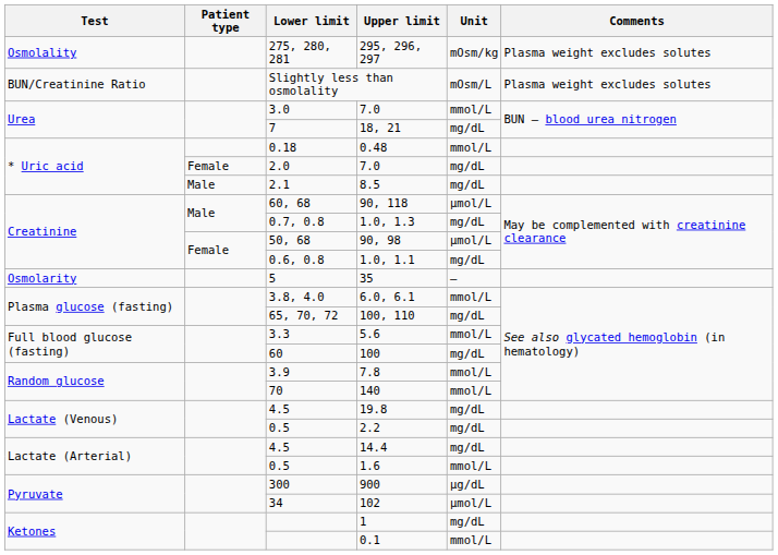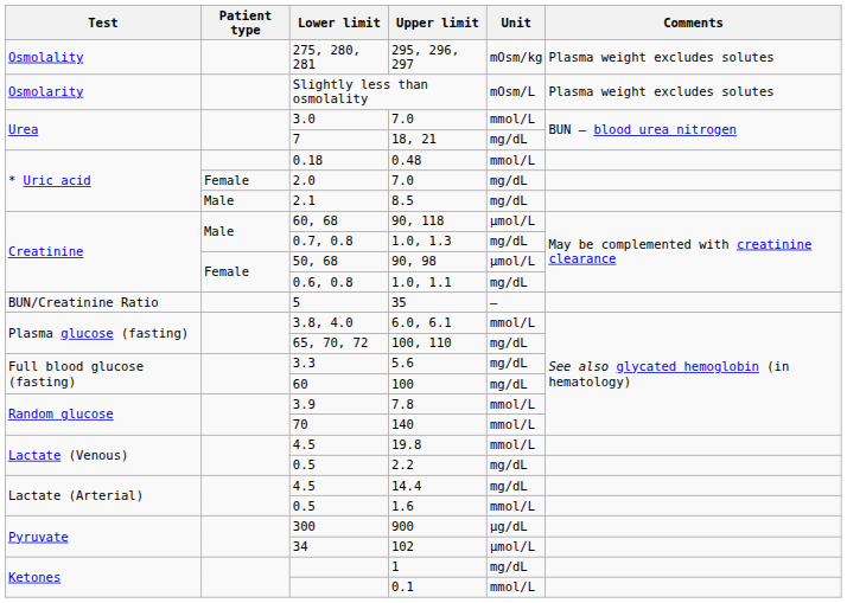Slightly less than osmolality | Test: BUN/Creatinine Ratio -> Osmolarity
35 | Test: Osmolarity -> BUN/Creatinine Ratio
5.6 | Unit: mmol/L -> mg/dL
19.8 | Unit: mg/dL -> mmol/L
